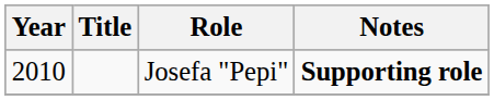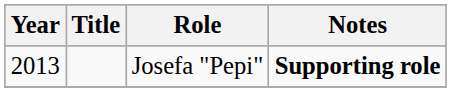Josefa "Pepi" | Year: 2010 -> 2013
